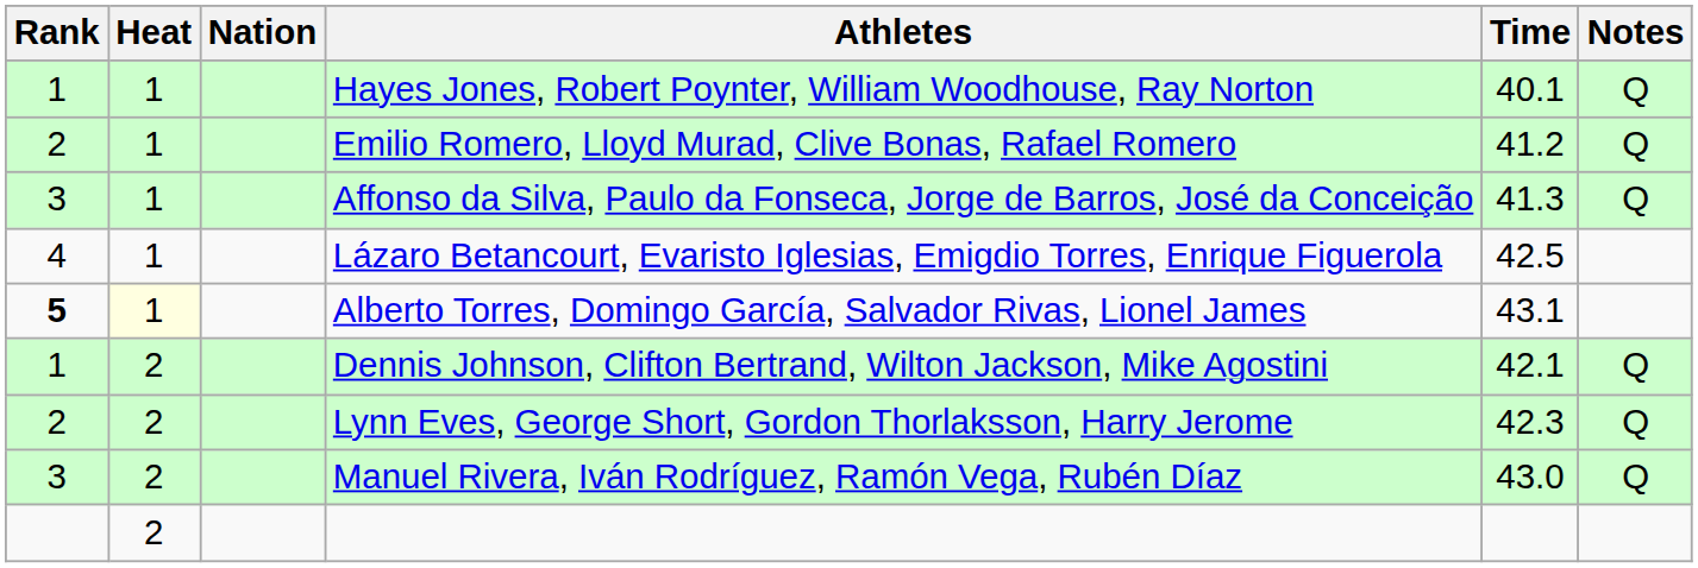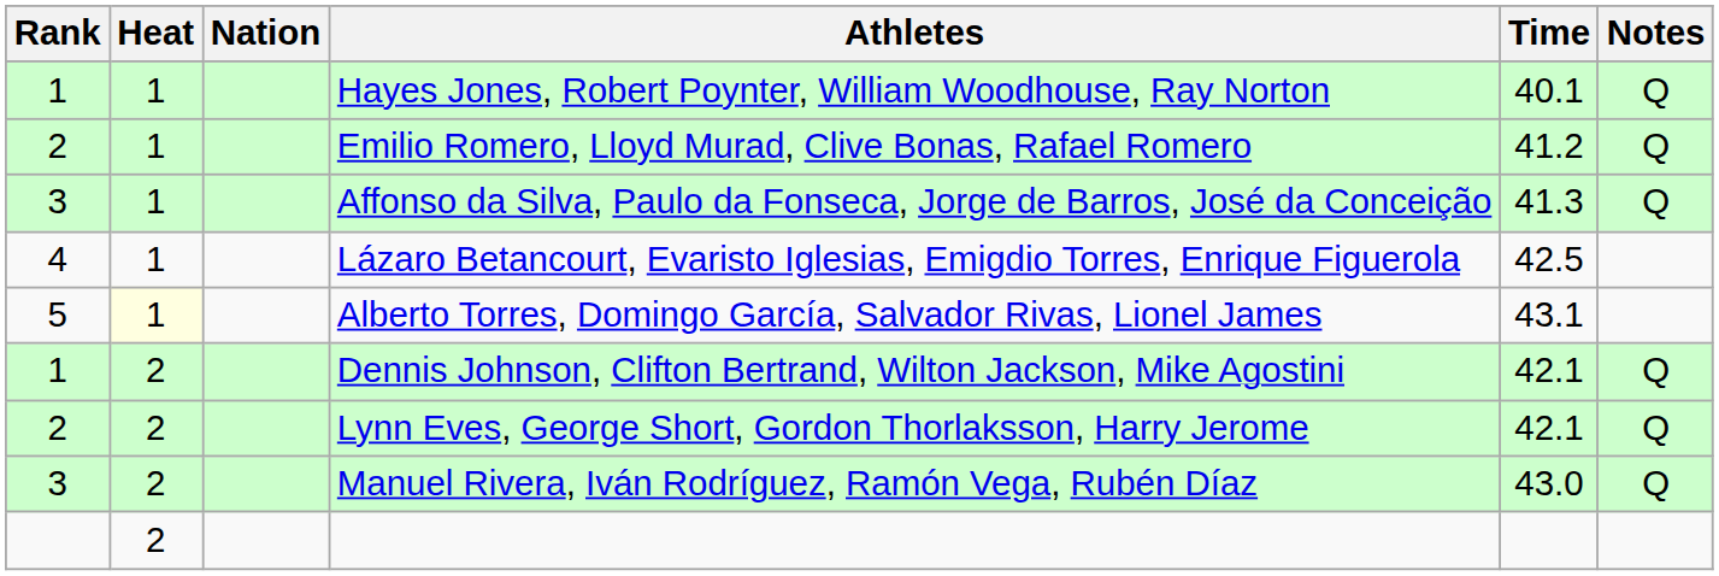Alberto Torres, Domingo García, Salvador Rivas, Lionel James | Rank: bold -> normal
Lynn Eves, George Short, Gordon Thorlaksson, Harry Jerome | Time: 42.3 -> 42.1
